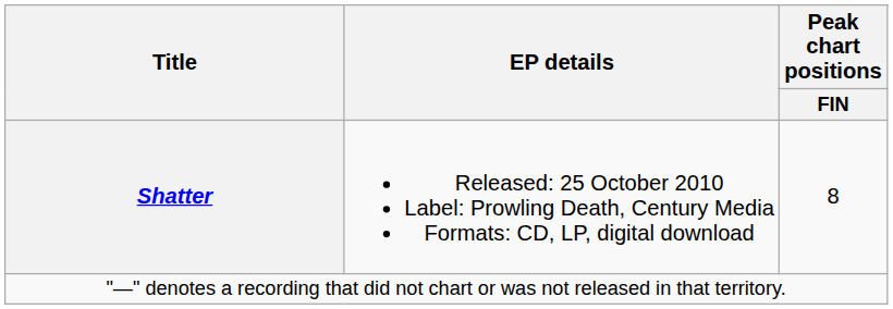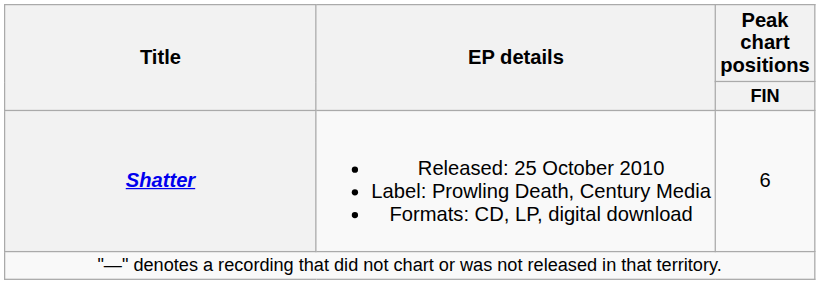Shatter | Peak chart positions / FIN: 8 -> 6
